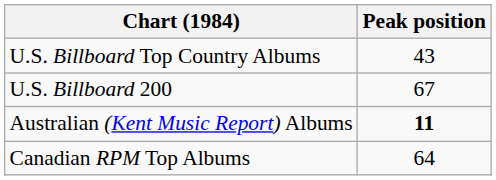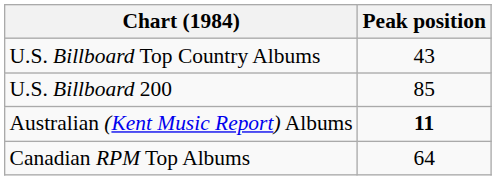U.S. Billboard 200 | Peak position: 67 -> 85
